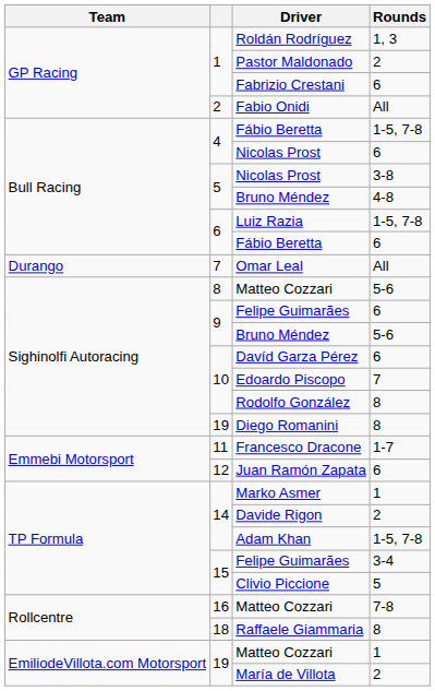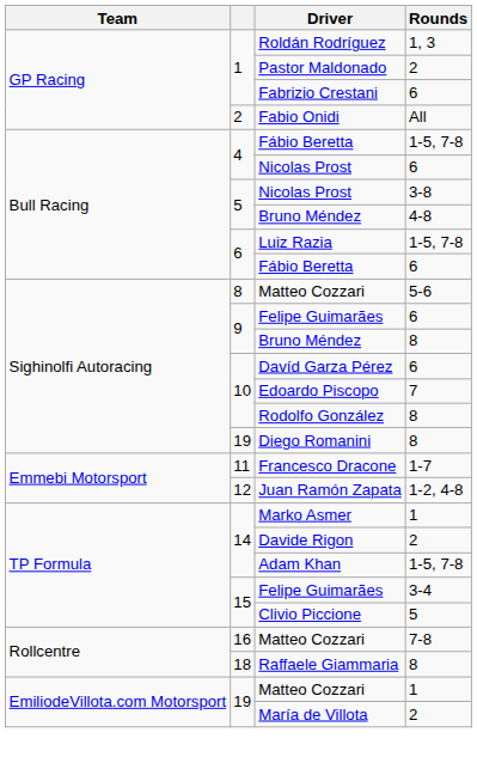- row: Durango | 7 | Omar Leal | All
9 / Bruno Méndez | Rounds: 5-6 -> 8
Juan Ramón Zapata | Rounds: 6 -> 1-2, 4-8
